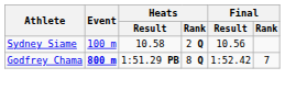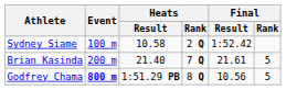Sydney Siame | Final / Result: 10.56 -> 1:52.42
+ row: Brian Kasinda | 200 m | 21.40 | 7 Q | 21.61 | 5
Godfrey Chama | Final / Result: 1:52.42 -> 10.56
Godfrey Chama | Final / Rank: 7 -> 5
